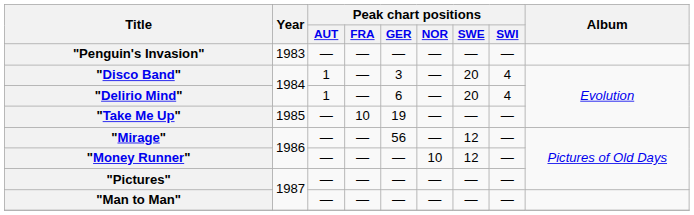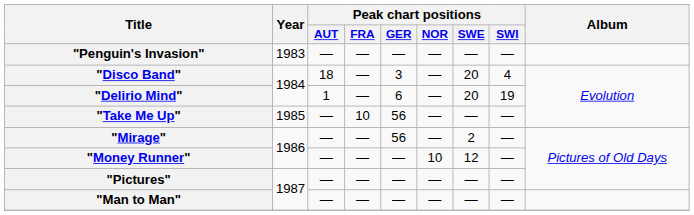"Disco Band" | Peak chart positions / AUT: 1 -> 18
"Delirio Mind" | Peak chart positions / SWI: 4 -> 19
"Take Me Up" | Peak chart positions / GER: 19 -> 56
"Mirage" | Peak chart positions / SWE: 12 -> 2
